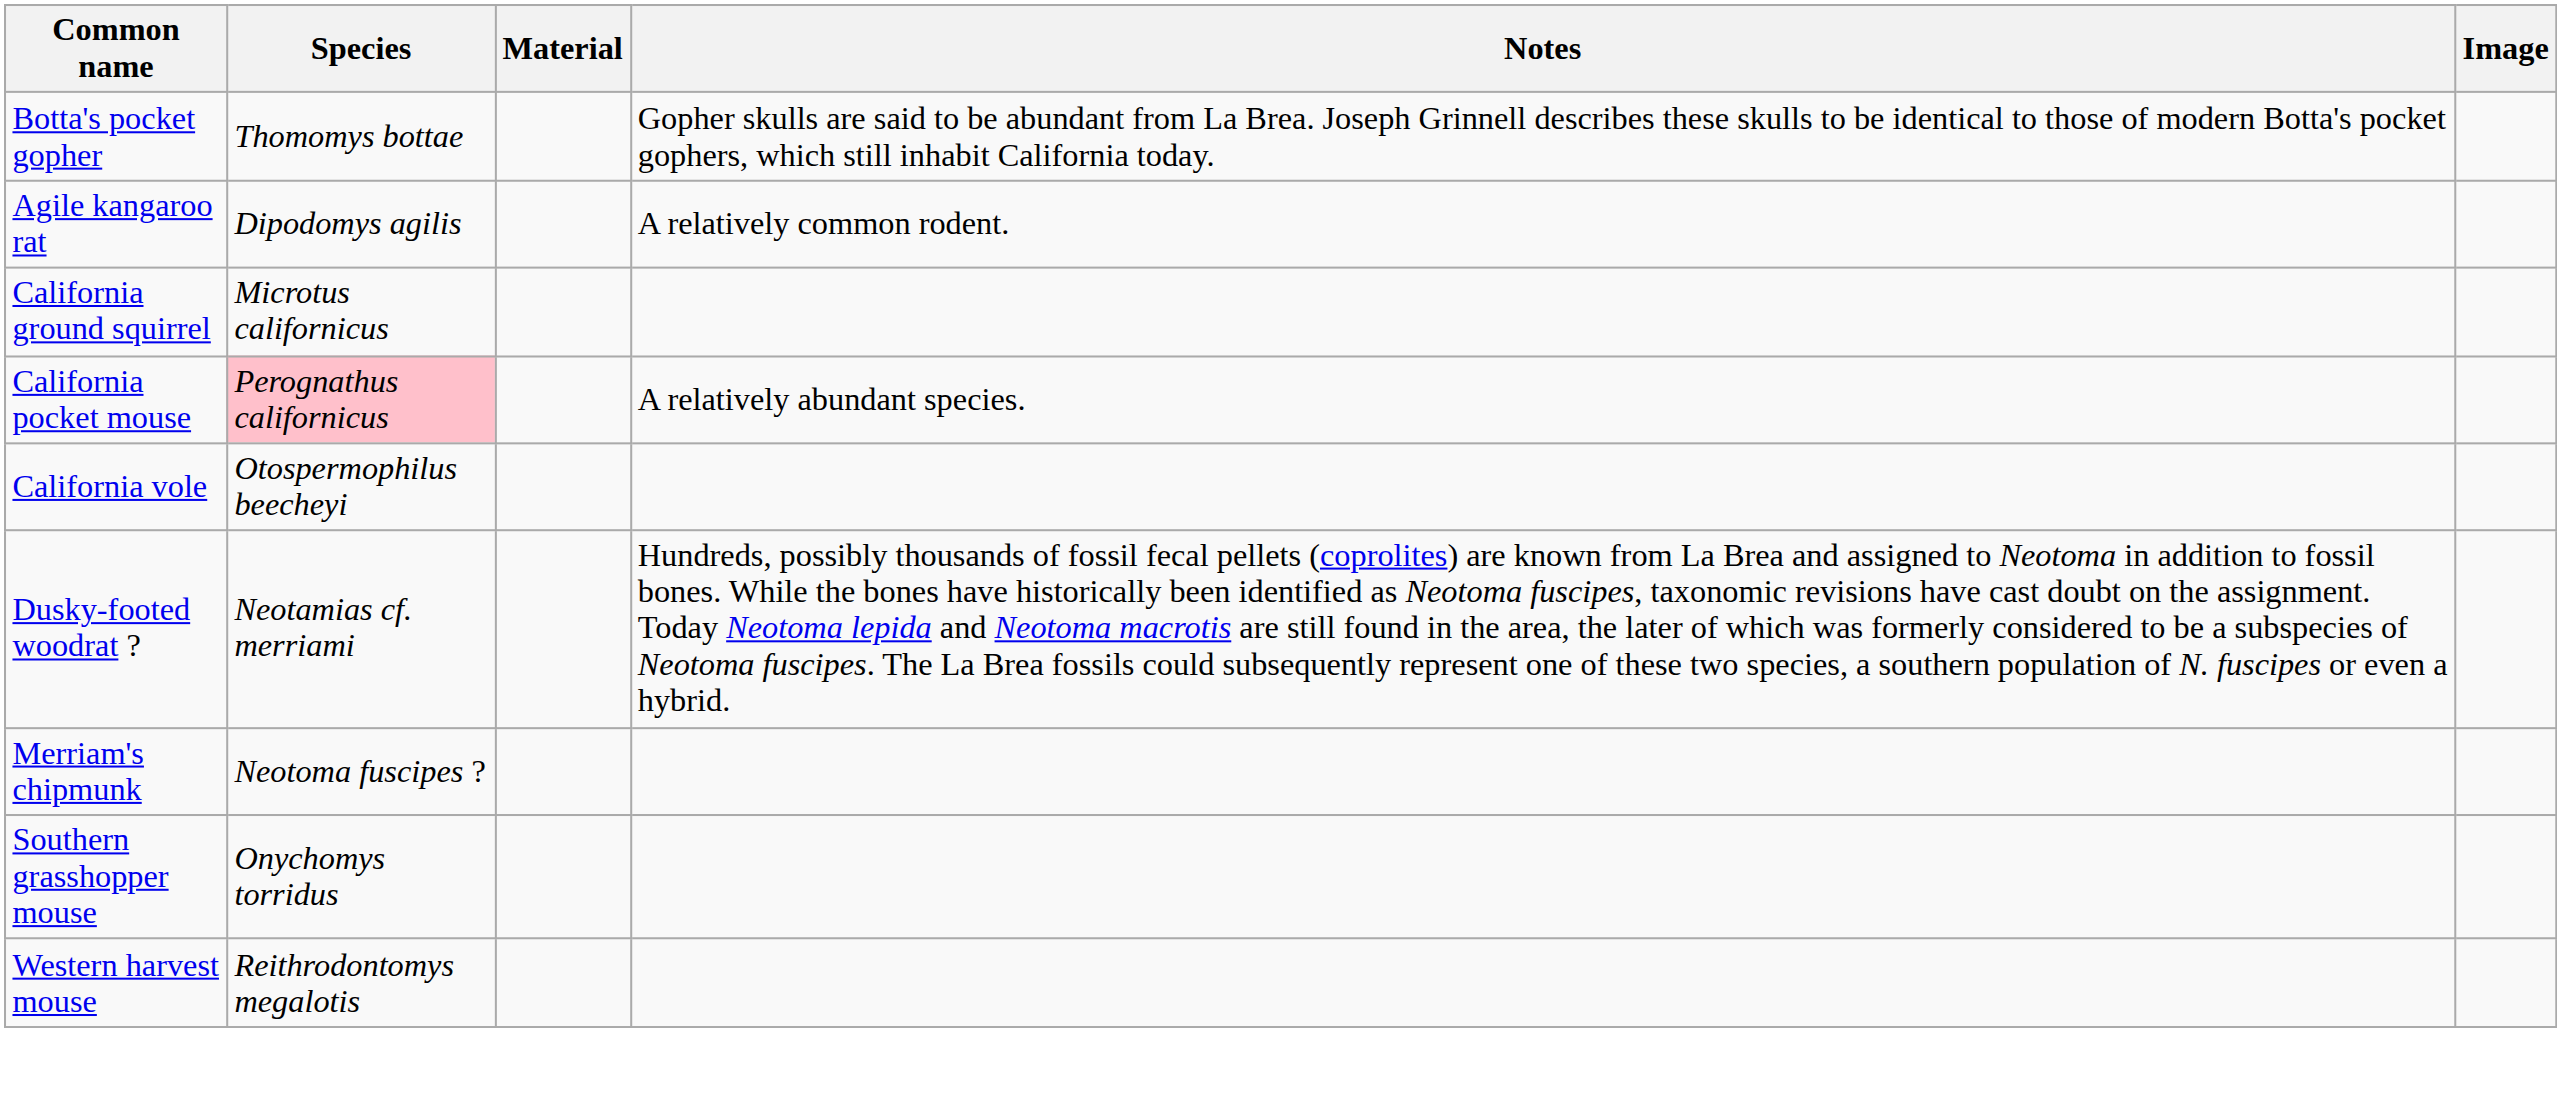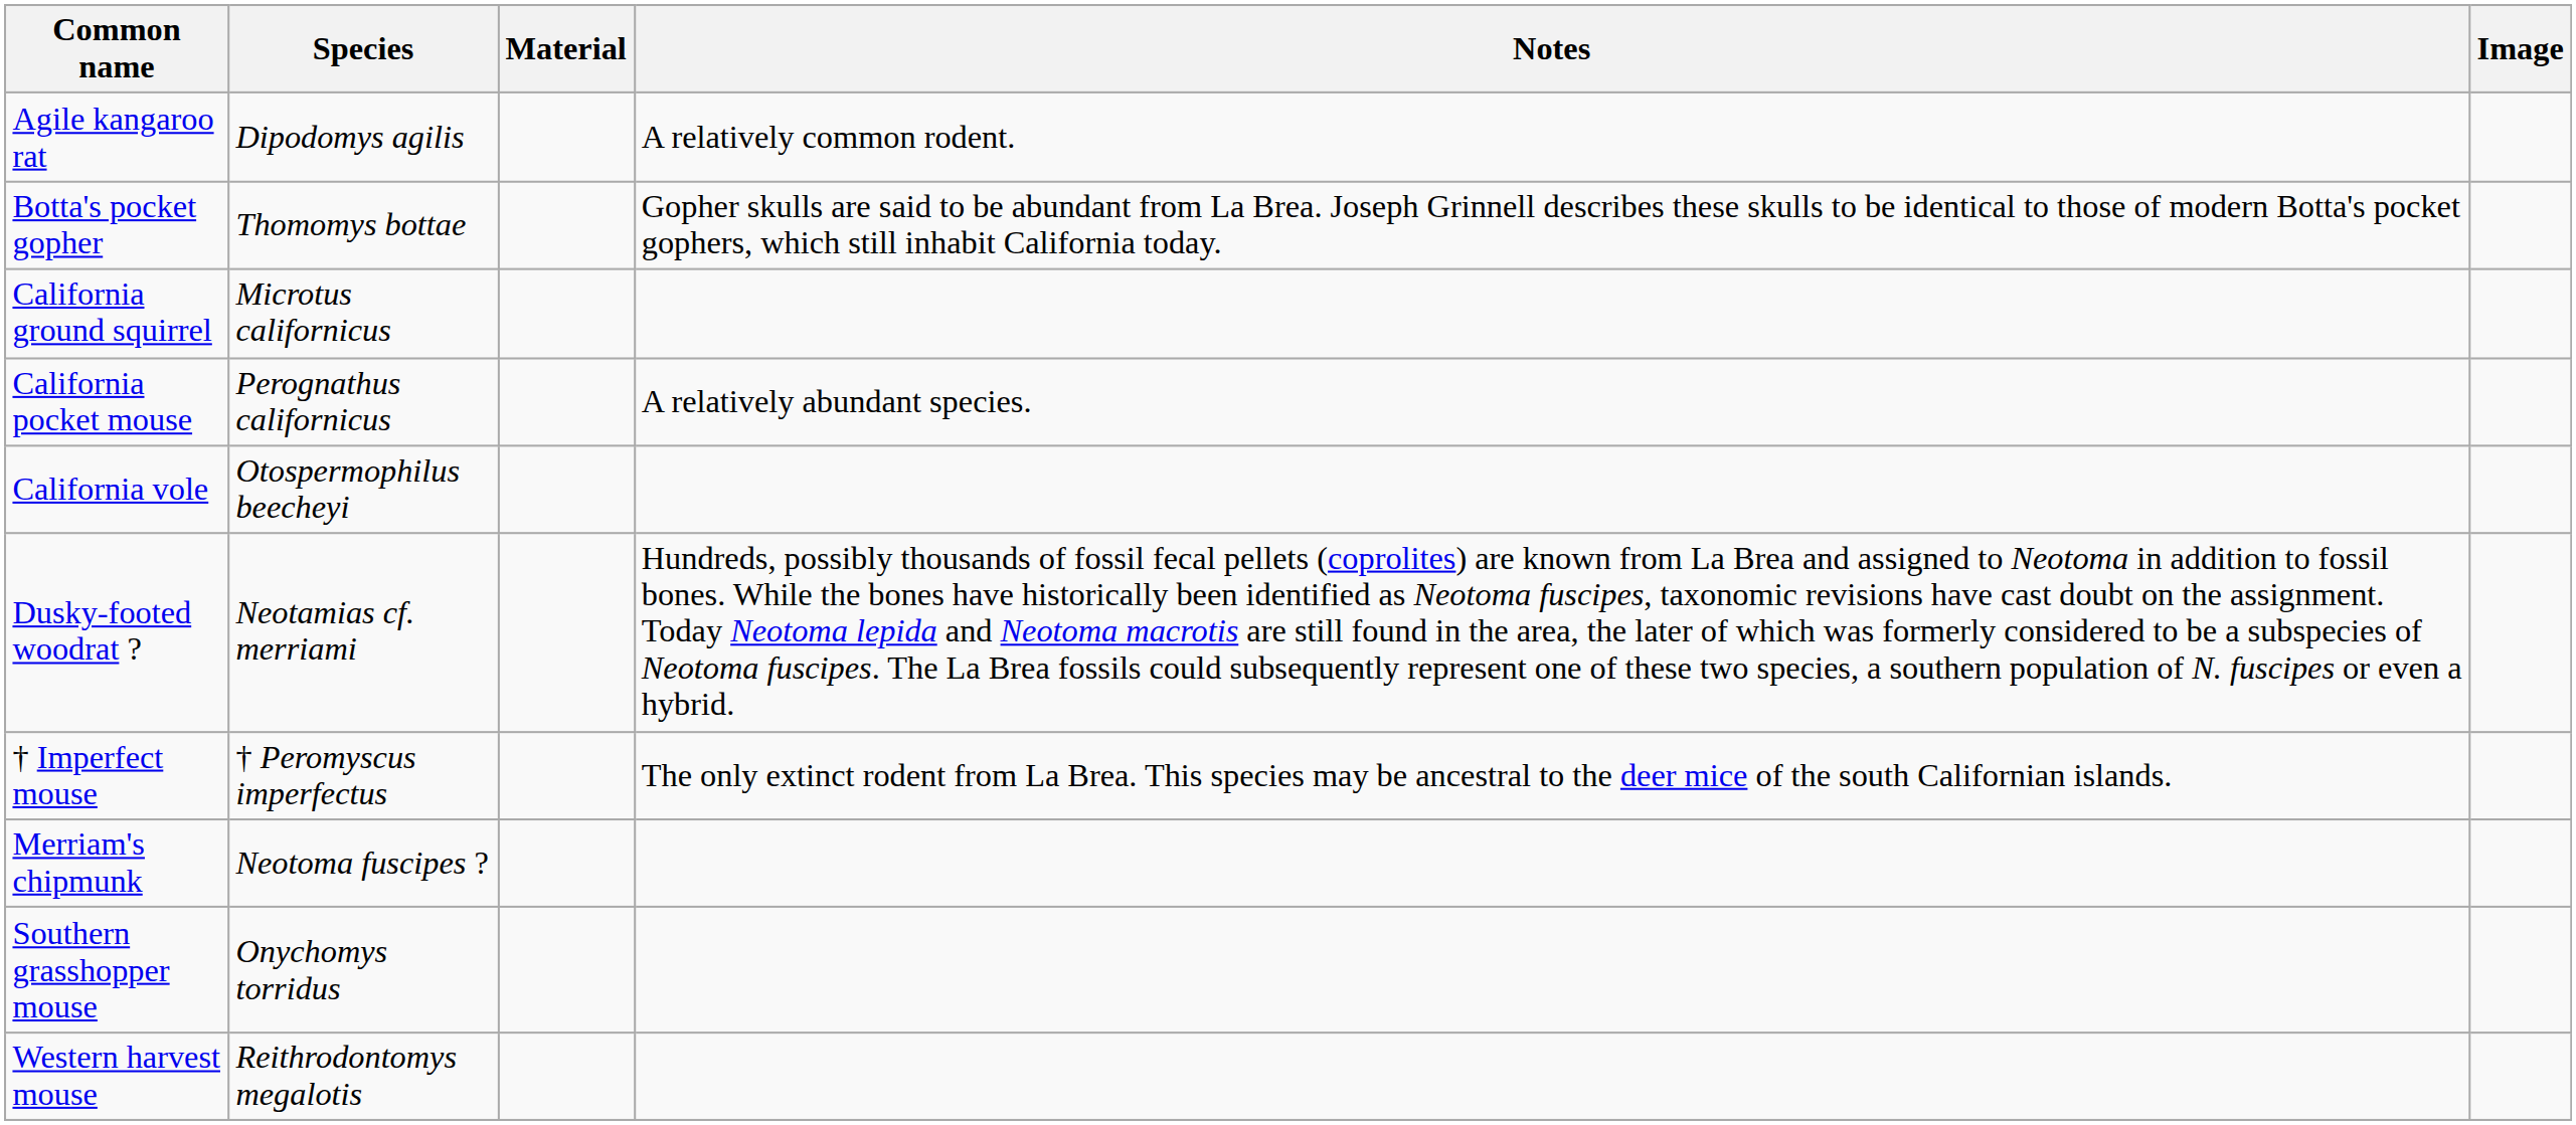rows swapped: Agile kangaroo rat <-> Botta's pocket gopher
California pocket mouse | Species: pink background -> no background
+ row: † Imperfect mouse | † Peromyscus imperfectus | The only extinct rodent from La Brea. This species may be ancestral to the deer mice of the south Californian islands.
